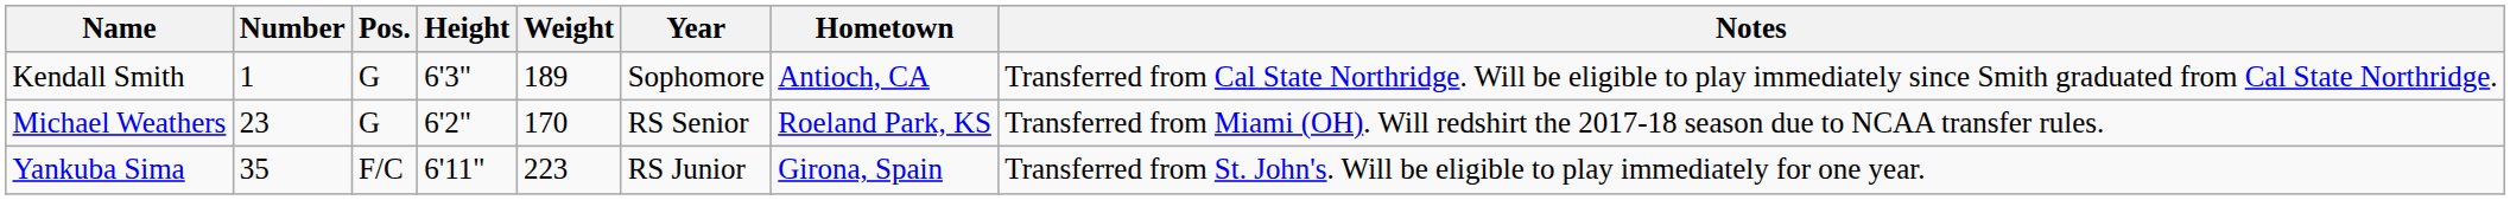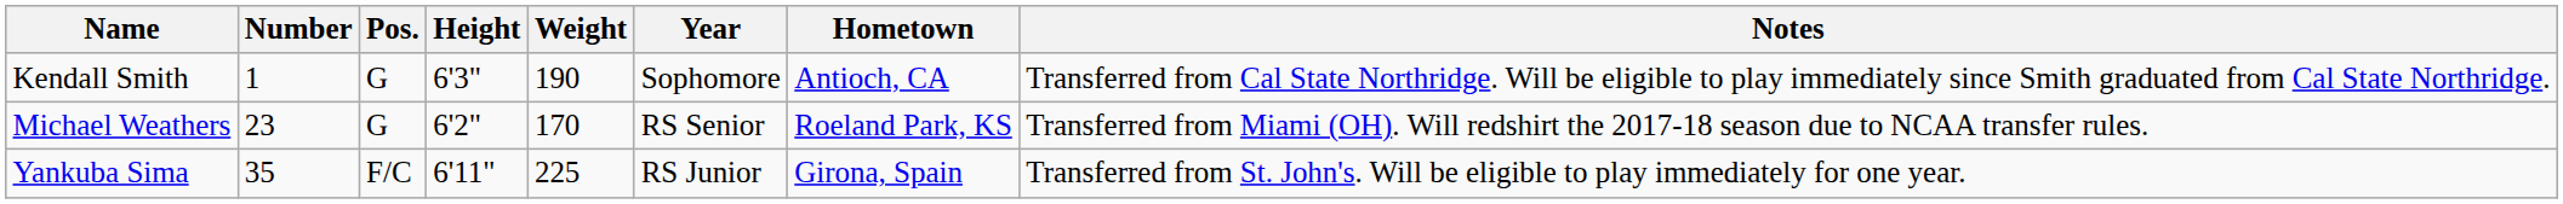Kendall Smith | Weight: 189 -> 190
Yankuba Sima | Weight: 223 -> 225
